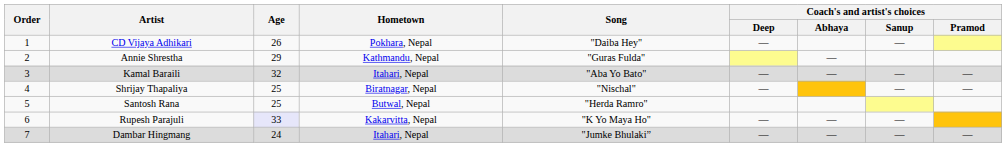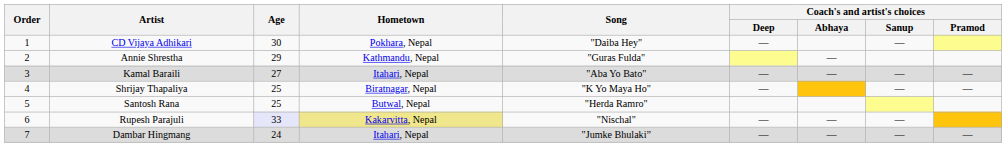CD Vijaya Adhikari | Age: 26 -> 30
Kamal Baraili | Age: 32 -> 27
Shrijay Thapaliya | Song: "Nischal" -> "K Yo Maya Ho"
Rupesh Parajuli | Hometown: no background -> khaki background
Rupesh Parajuli | Song: "K Yo Maya Ho" -> "Nischal"
